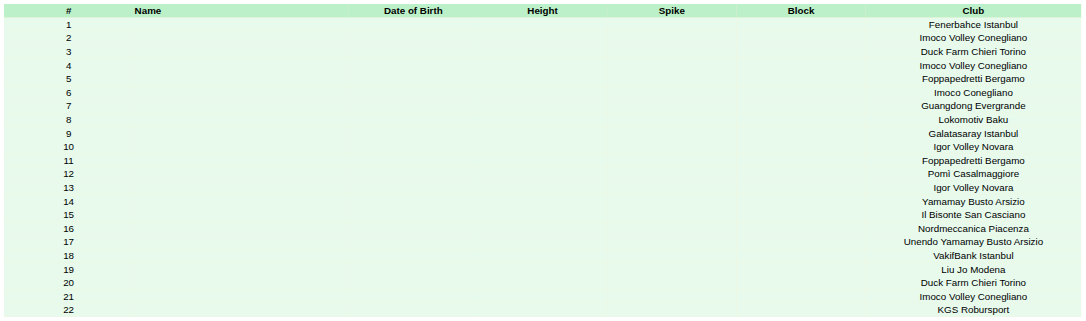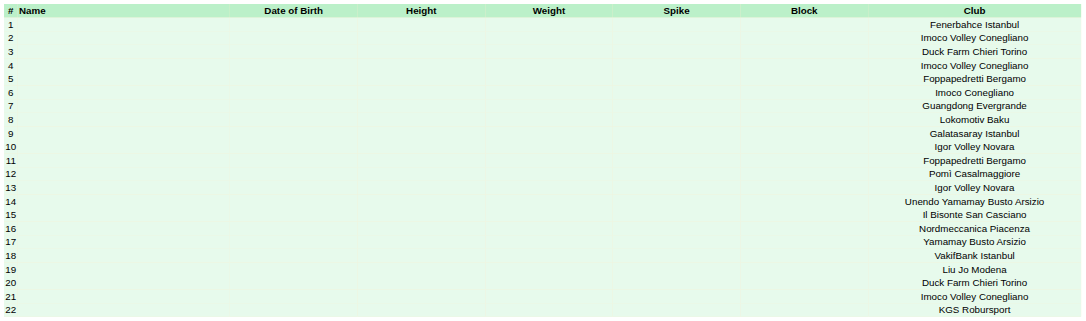+ column: Weight
14 | Club: Yamamay Busto Arsizio -> Unendo Yamamay Busto Arsizio
17 | Club: Unendo Yamamay Busto Arsizio -> Yamamay Busto Arsizio
